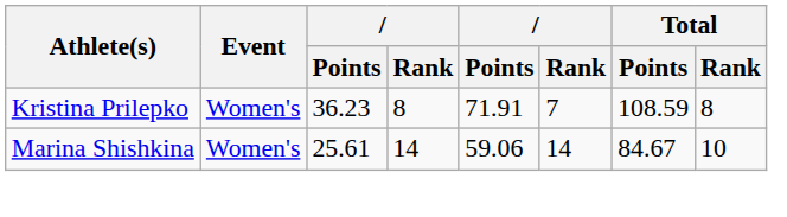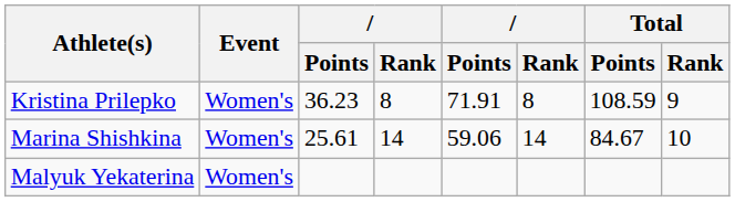Kristina Prilepko | column 6: 7 -> 8
Kristina Prilepko | Total / Rank: 8 -> 9
+ row: Malyuk Yekaterina | Women's
